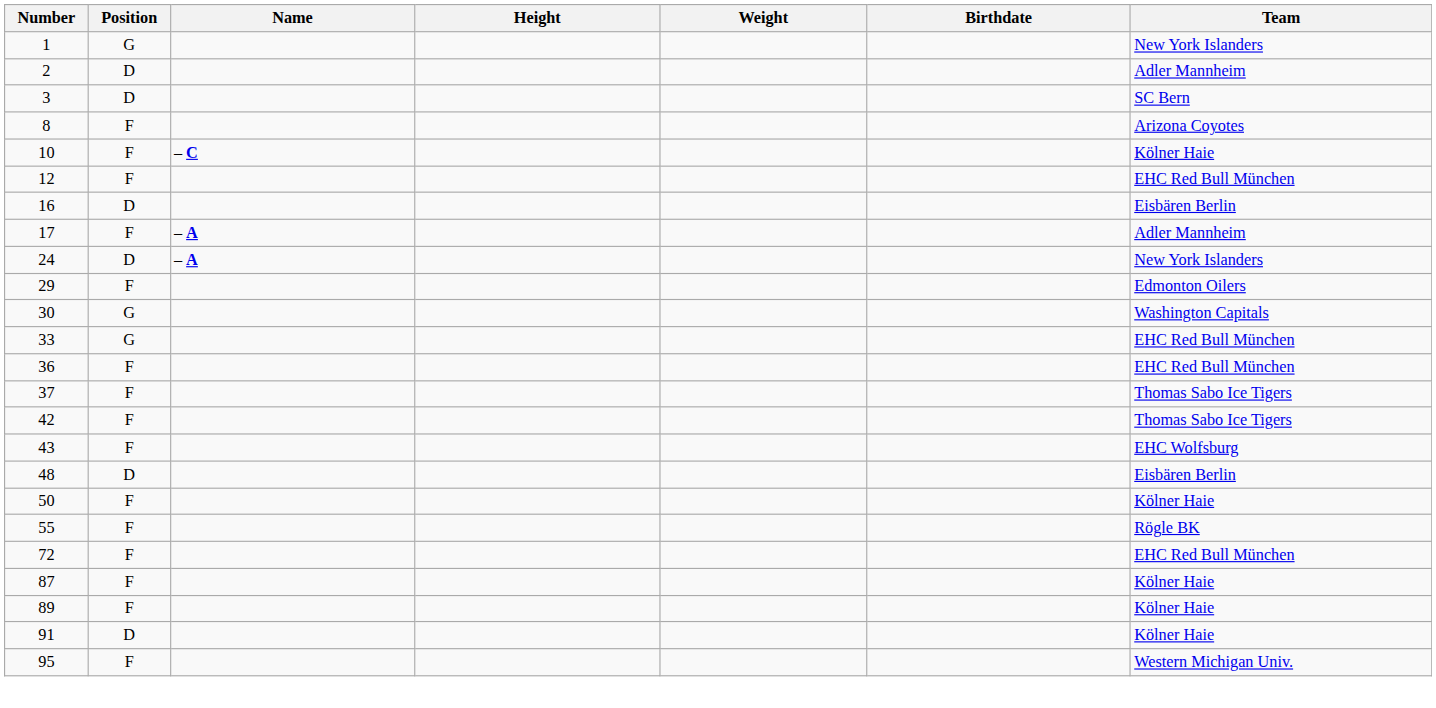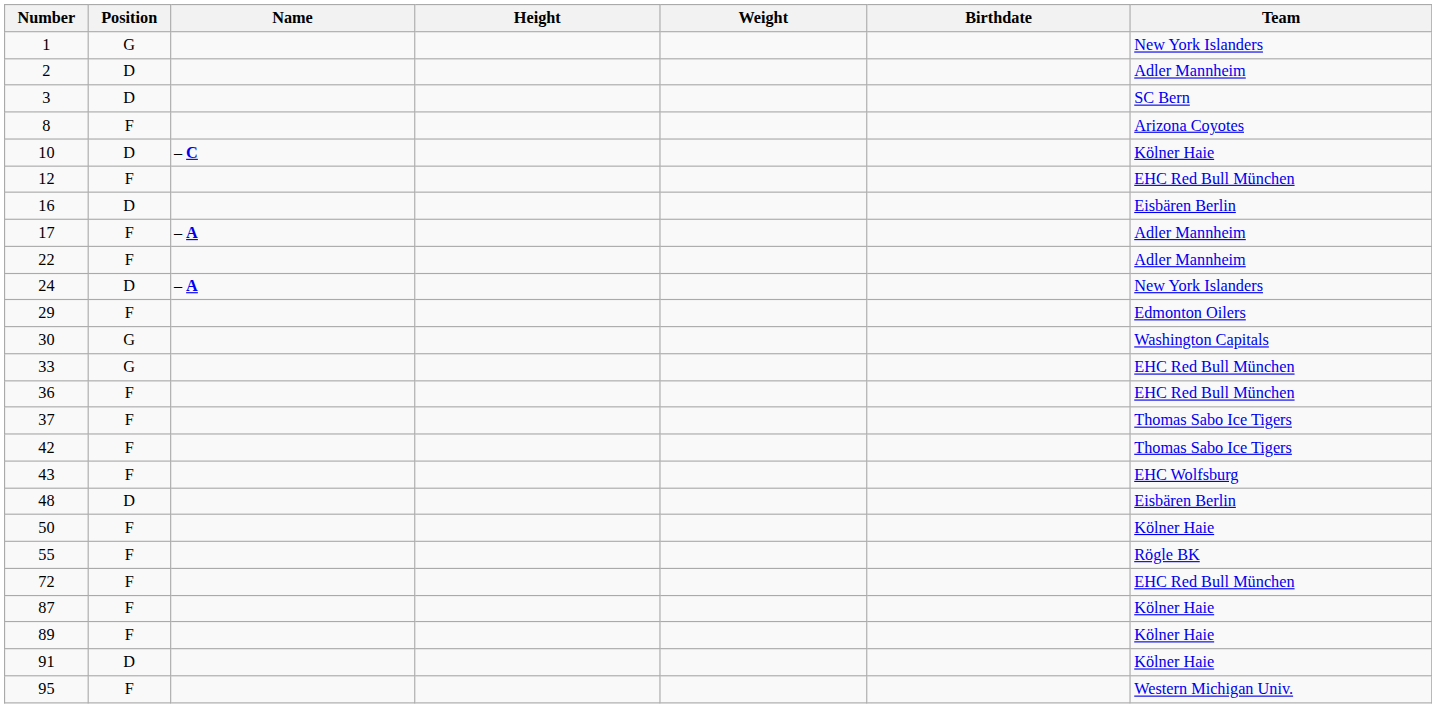10 | Position: F -> D
+ row: 22 | F | Adler Mannheim
